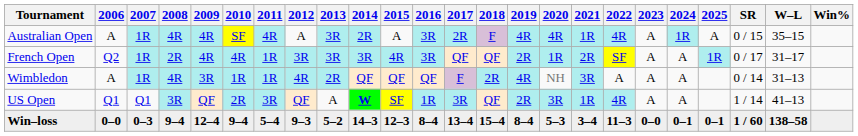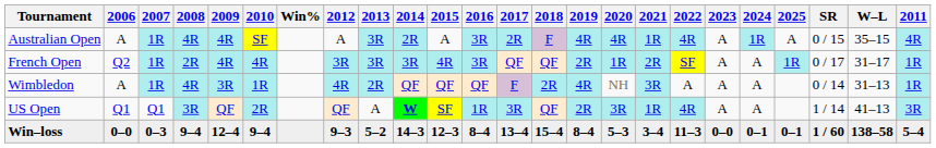columns swapped: 2011 <-> Win%
